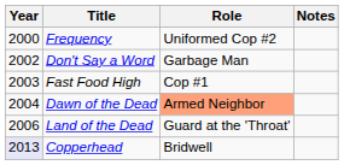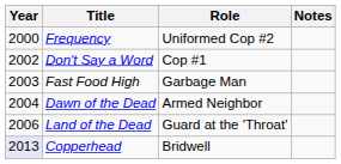Don't Say a Word | Role: Garbage Man -> Cop #1
Fast Food High | Role: Cop #1 -> Garbage Man
Dawn of the Dead | Role: lightsalmon background -> no background
